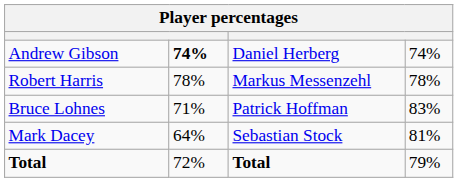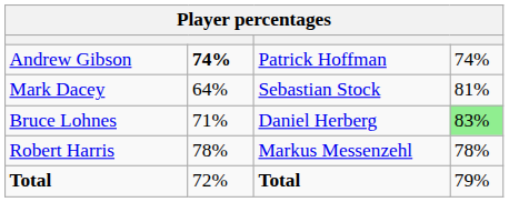Andrew Gibson | column 3: Daniel Herberg -> Patrick Hoffman
rows swapped: Robert Harris <-> Mark Dacey
Bruce Lohnes | column 3: Patrick Hoffman -> Daniel Herberg
Bruce Lohnes | column 4: no background -> lightgreen background
